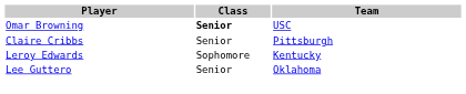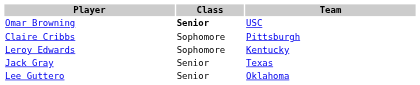Claire Cribbs | Class: Senior -> Sophomore
+ row: Jack Gray | Senior | Texas
